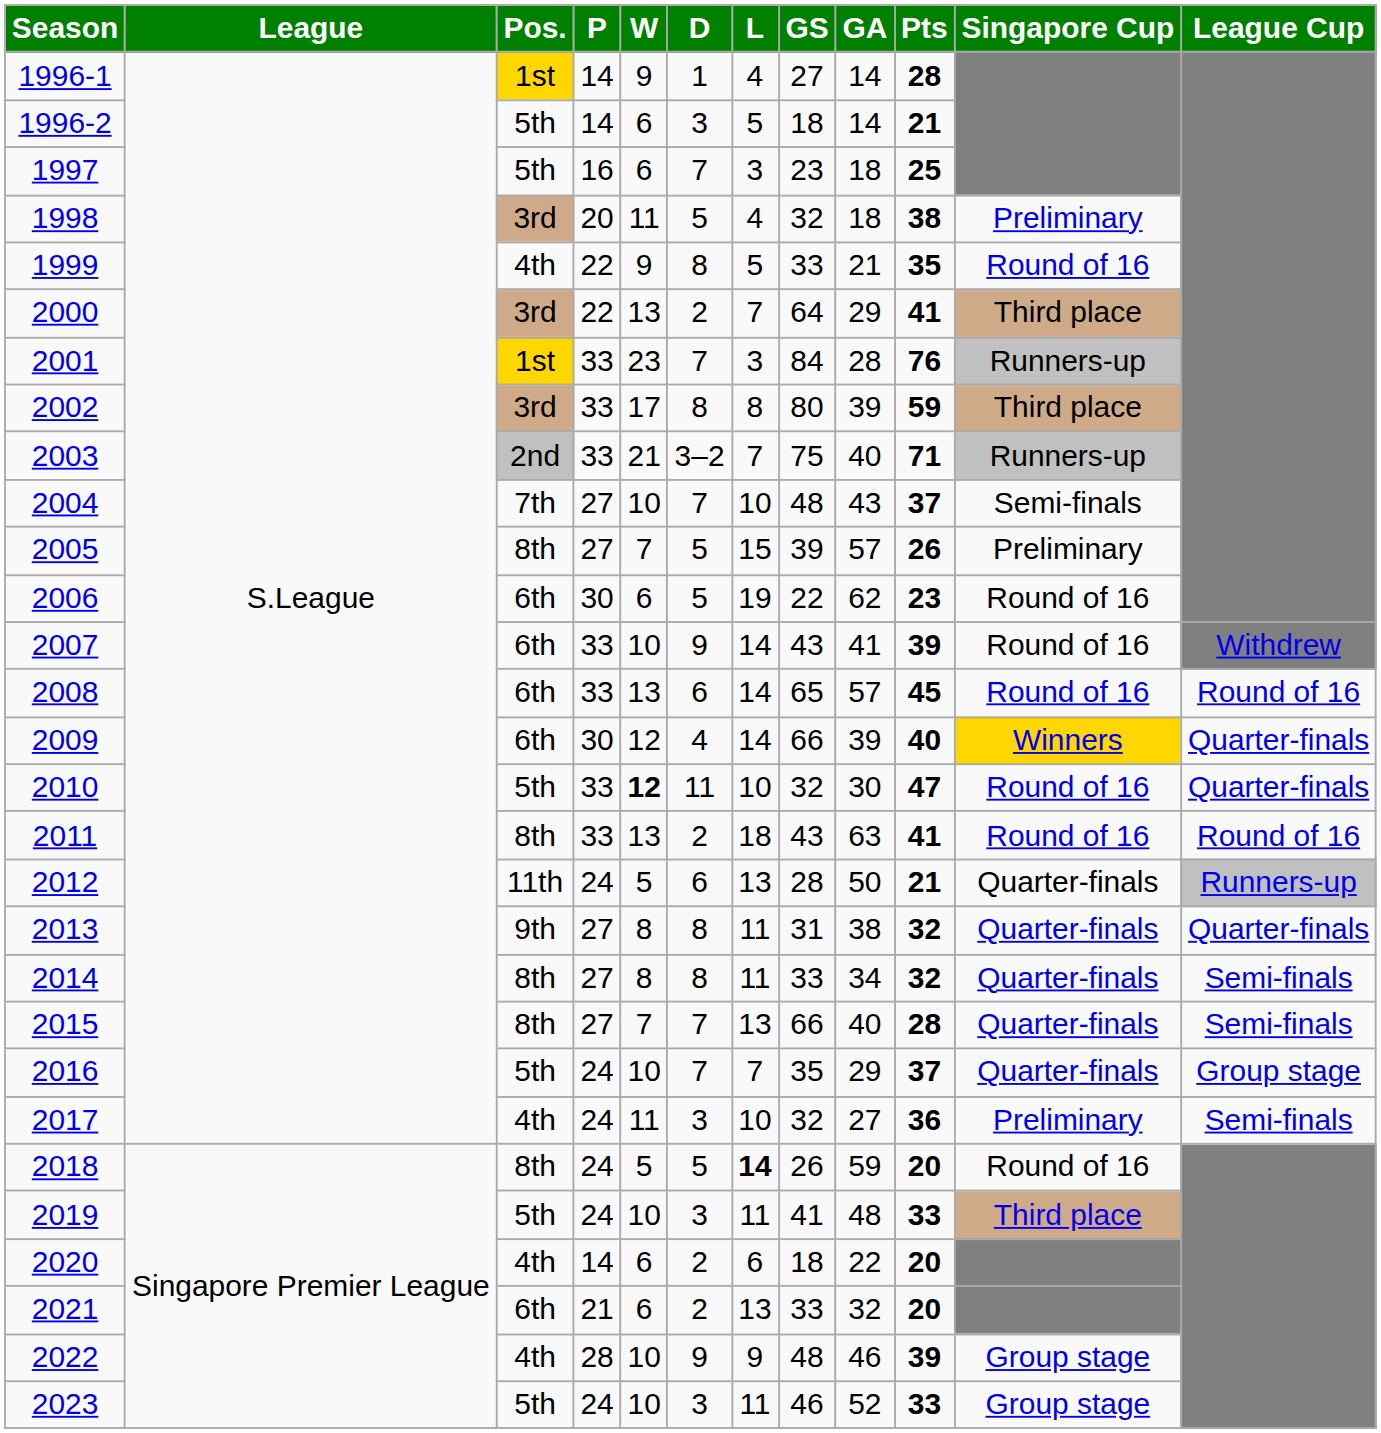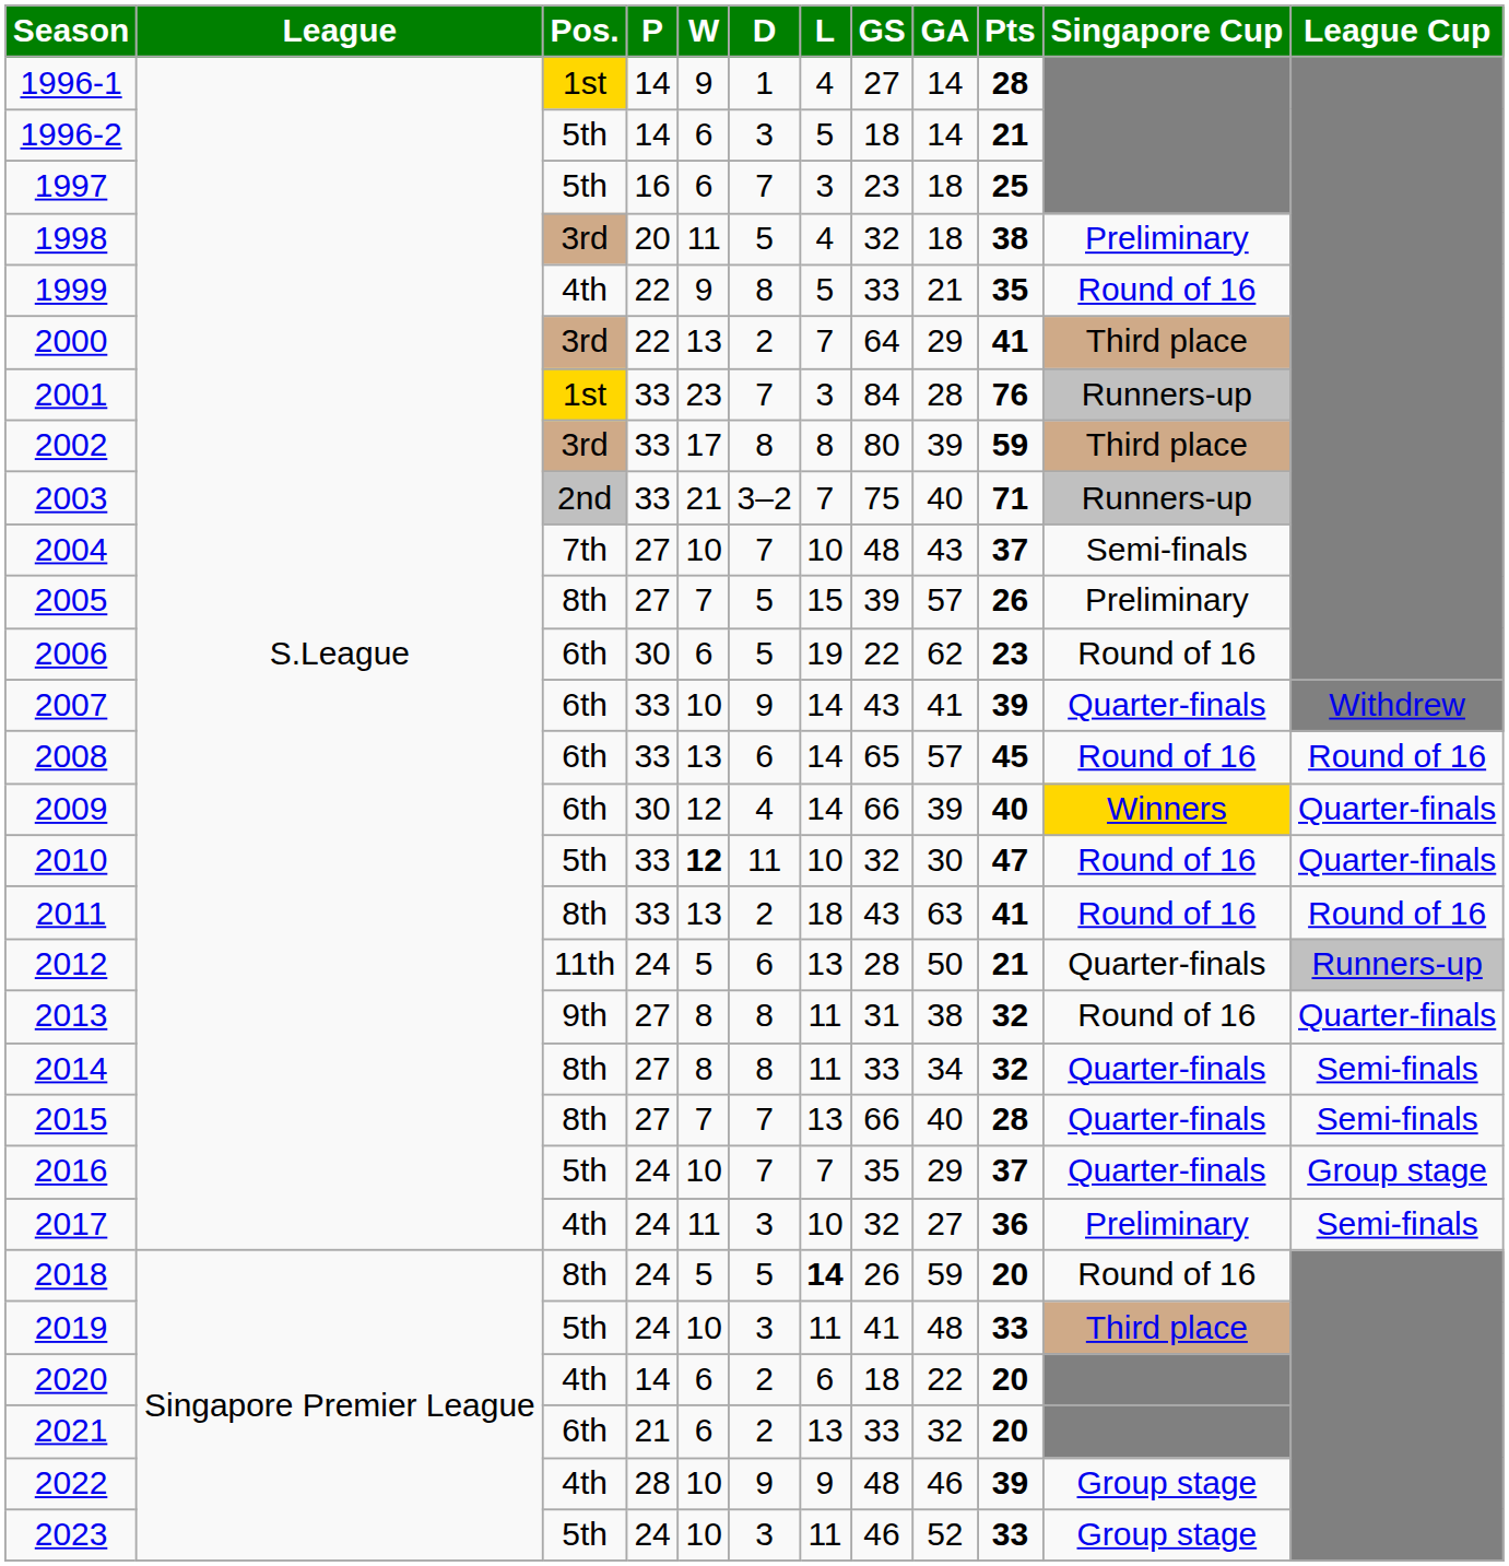2007 | Singapore Cup: Round of 16 -> Quarter-finals
2013 | Singapore Cup: Quarter-finals -> Round of 16
